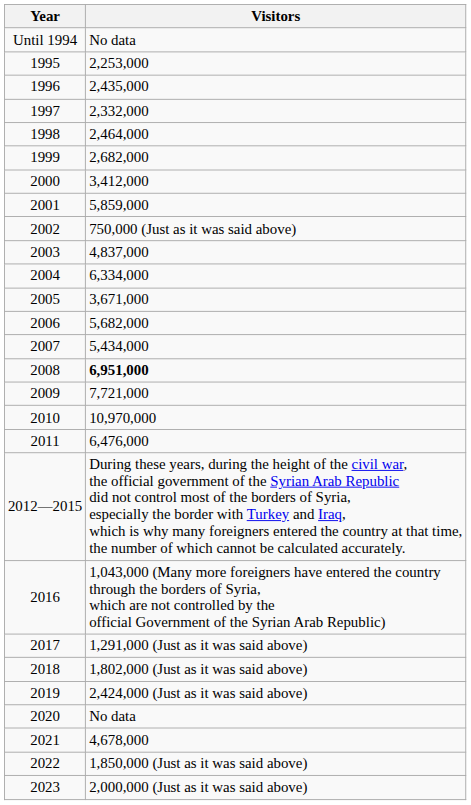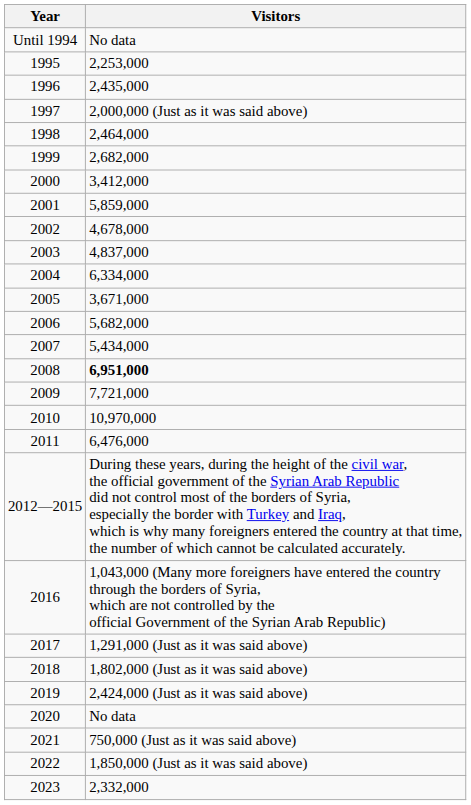1997 | Visitors: 2,332,000 -> 2,000,000 (Just as it was said above)
2002 | Visitors: 750,000 (Just as it was said above) -> 4,678,000
2021 | Visitors: 4,678,000 -> 750,000 (Just as it was said above)
2023 | Visitors: 2,000,000 (Just as it was said above) -> 2,332,000
